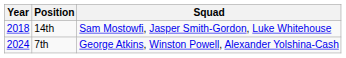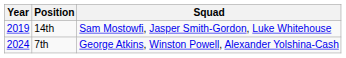14th | Year: 2018 -> 2019
